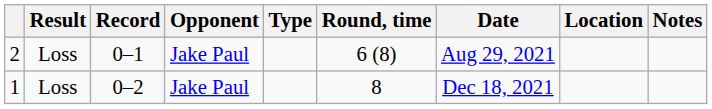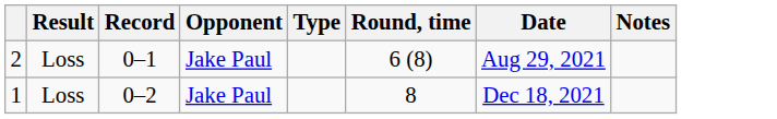- column: Location
